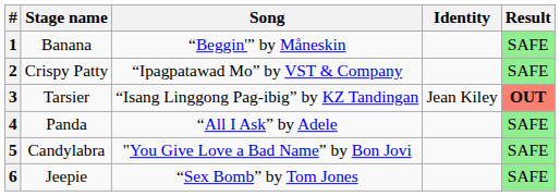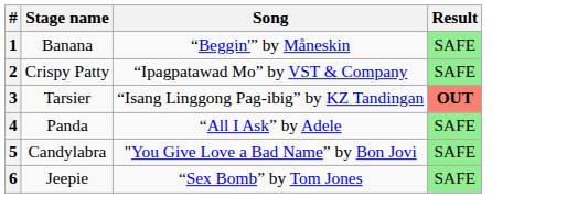- column: Identity | Jean Kiley
